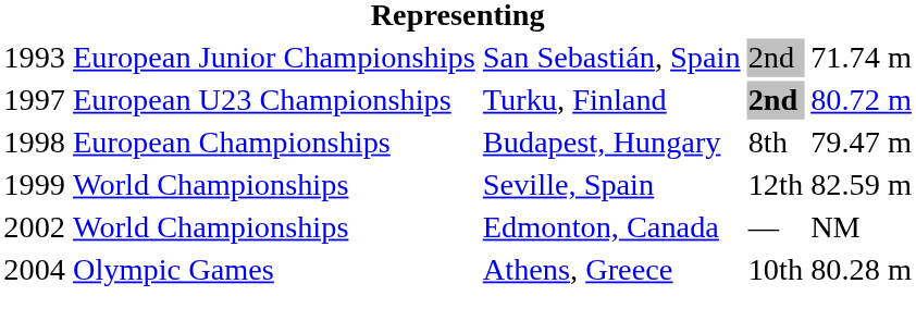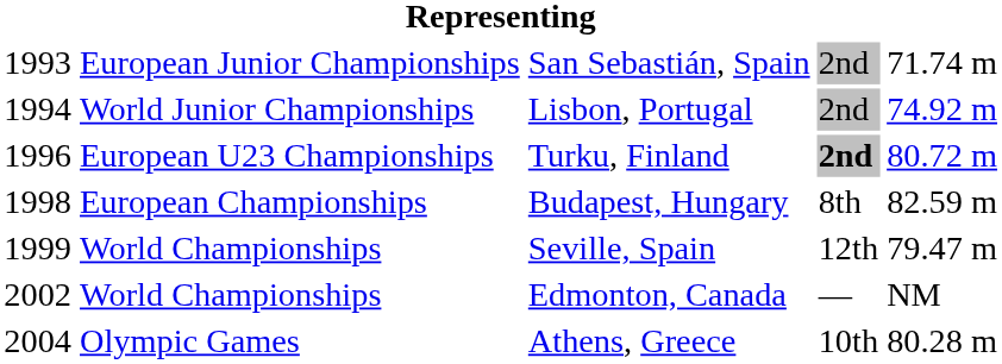+ row: 1994 | World Junior Championships | Lisbon, Portugal | 2nd | 74.92 m
Turku, Finland | column 1: 1997 -> 1996
Budapest, Hungary | column 5: 79.47 m -> 82.59 m
Seville, Spain | column 5: 82.59 m -> 79.47 m
